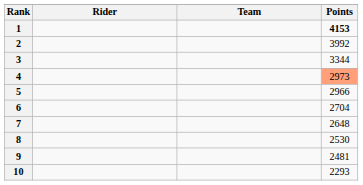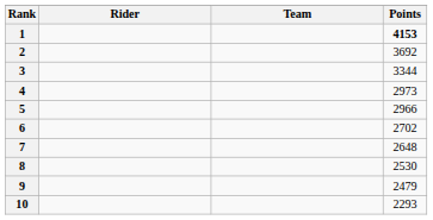2 | Points: 3992 -> 3692
4 | Points: lightsalmon background -> no background
6 | Points: 2704 -> 2702
9 | Points: 2481 -> 2479
